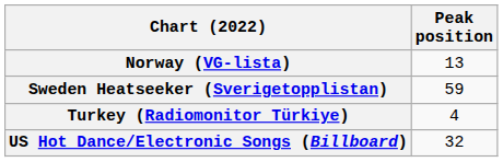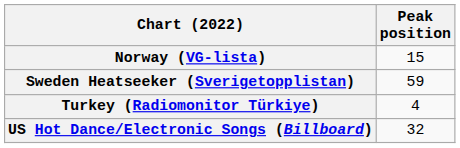Norway (VG-lista) | Peak position: 13 -> 15
